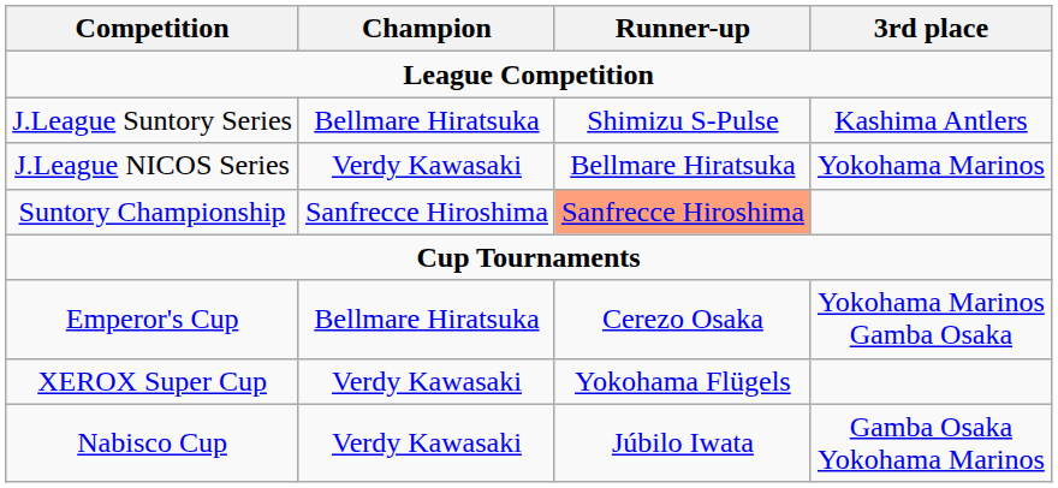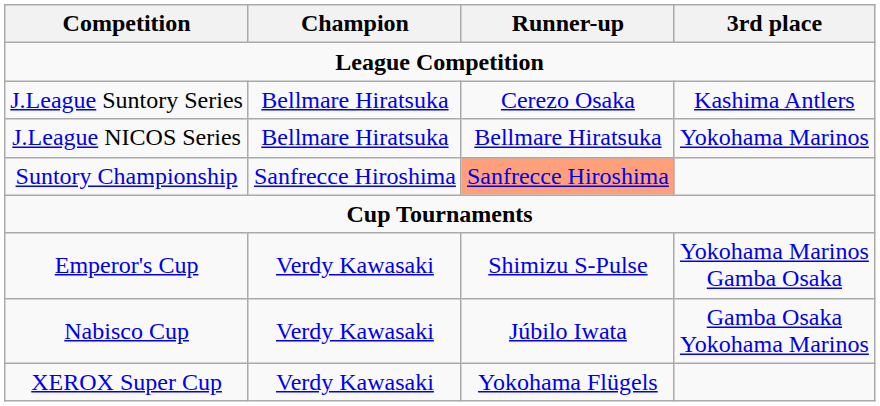J.League Suntory Series | Runner-up: Shimizu S-Pulse -> Cerezo Osaka
J.League NICOS Series | Champion: Verdy Kawasaki -> Bellmare Hiratsuka
Emperor's Cup | Champion: Bellmare Hiratsuka -> Verdy Kawasaki
Emperor's Cup | Runner-up: Cerezo Osaka -> Shimizu S-Pulse
rows swapped: Nabisco Cup <-> XEROX Super Cup
